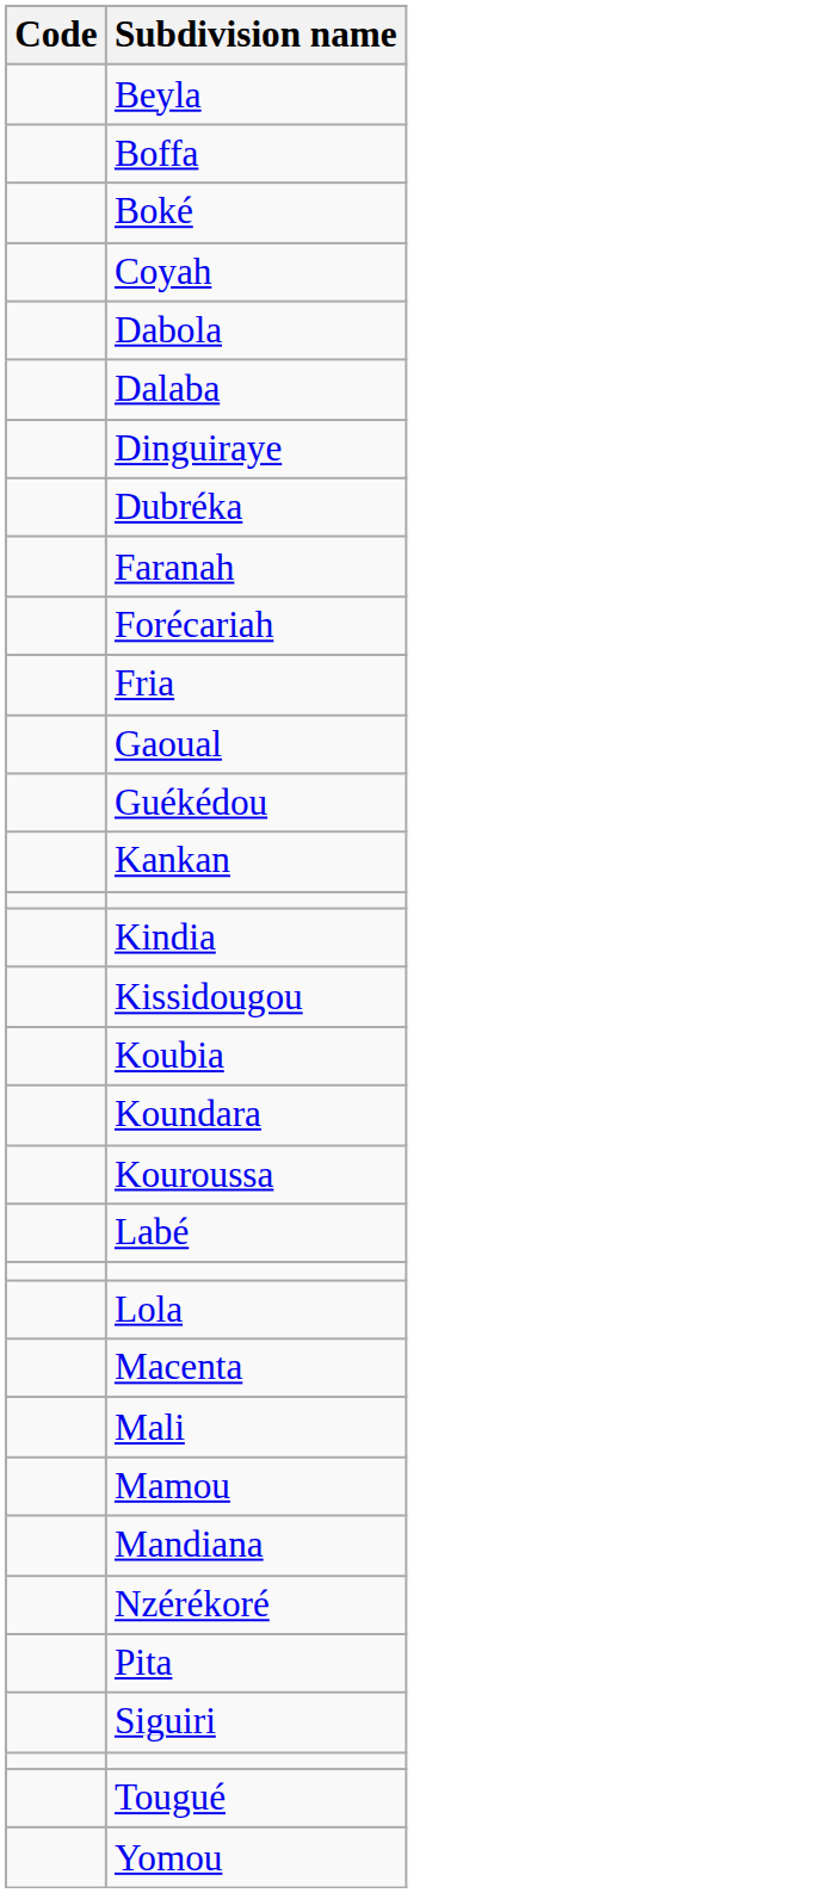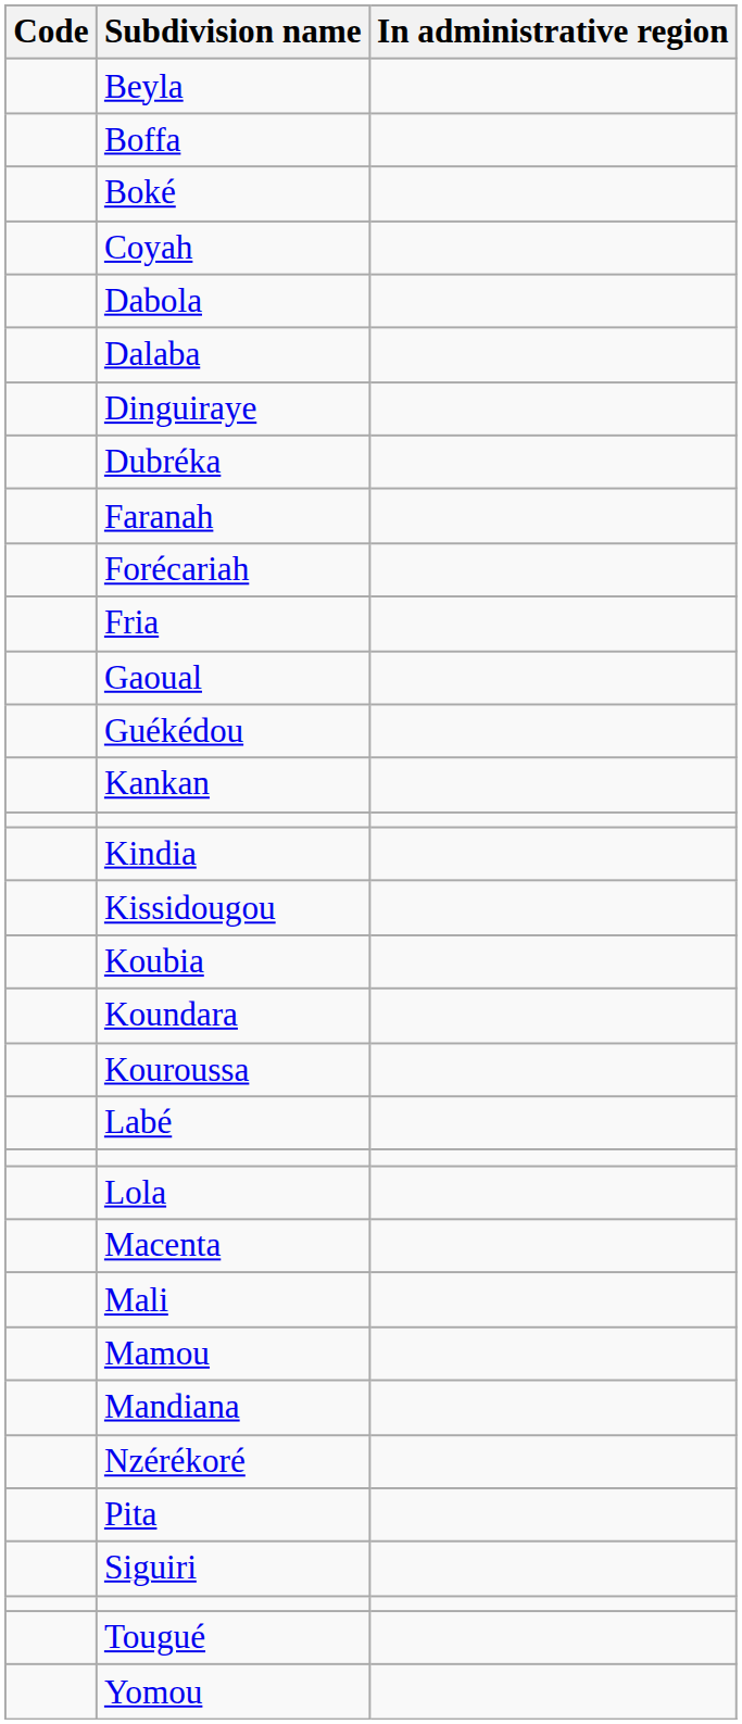+ column: In administrative region
